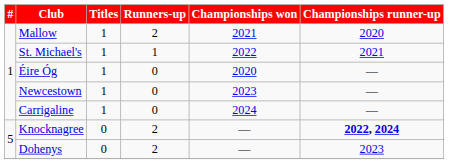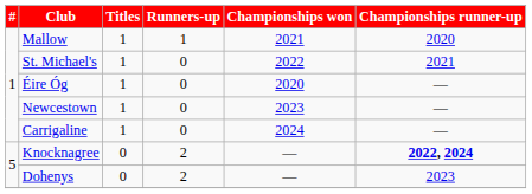Mallow | Runners-up: 2 -> 1
St. Michael's | Runners-up: 1 -> 0
